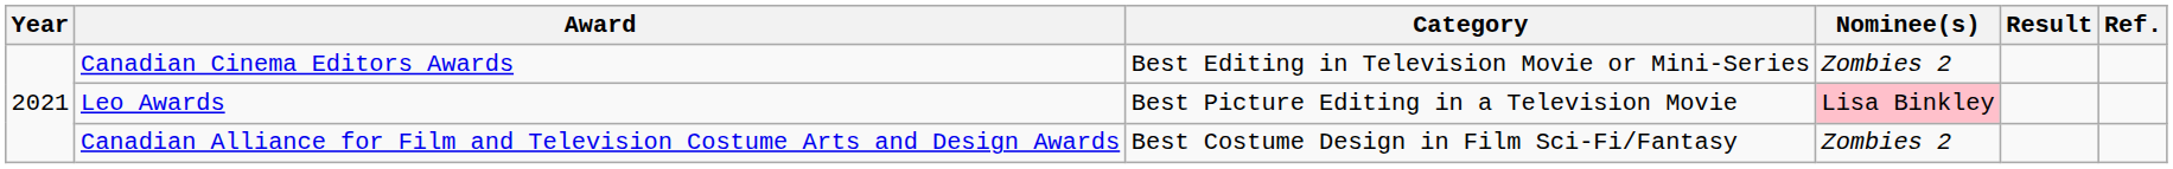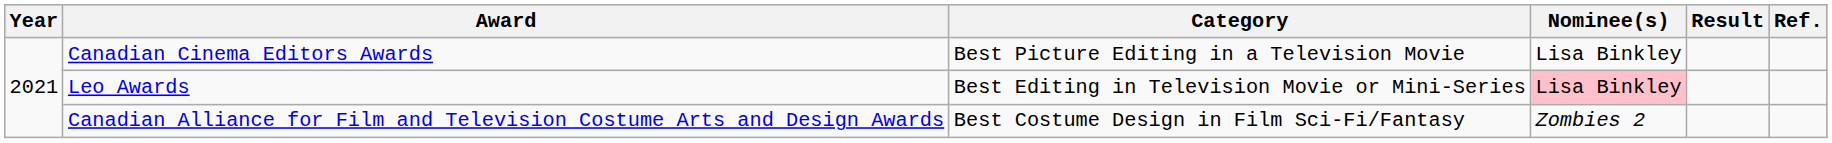Canadian Cinema Editors Awards | Category: Best Editing in Television Movie or Mini-Series -> Best Picture Editing in a Television Movie
Canadian Cinema Editors Awards | Nominee(s): Zombies 2 -> Lisa Binkley
Leo Awards | Category: Best Picture Editing in a Television Movie -> Best Editing in Television Movie or Mini-Series
